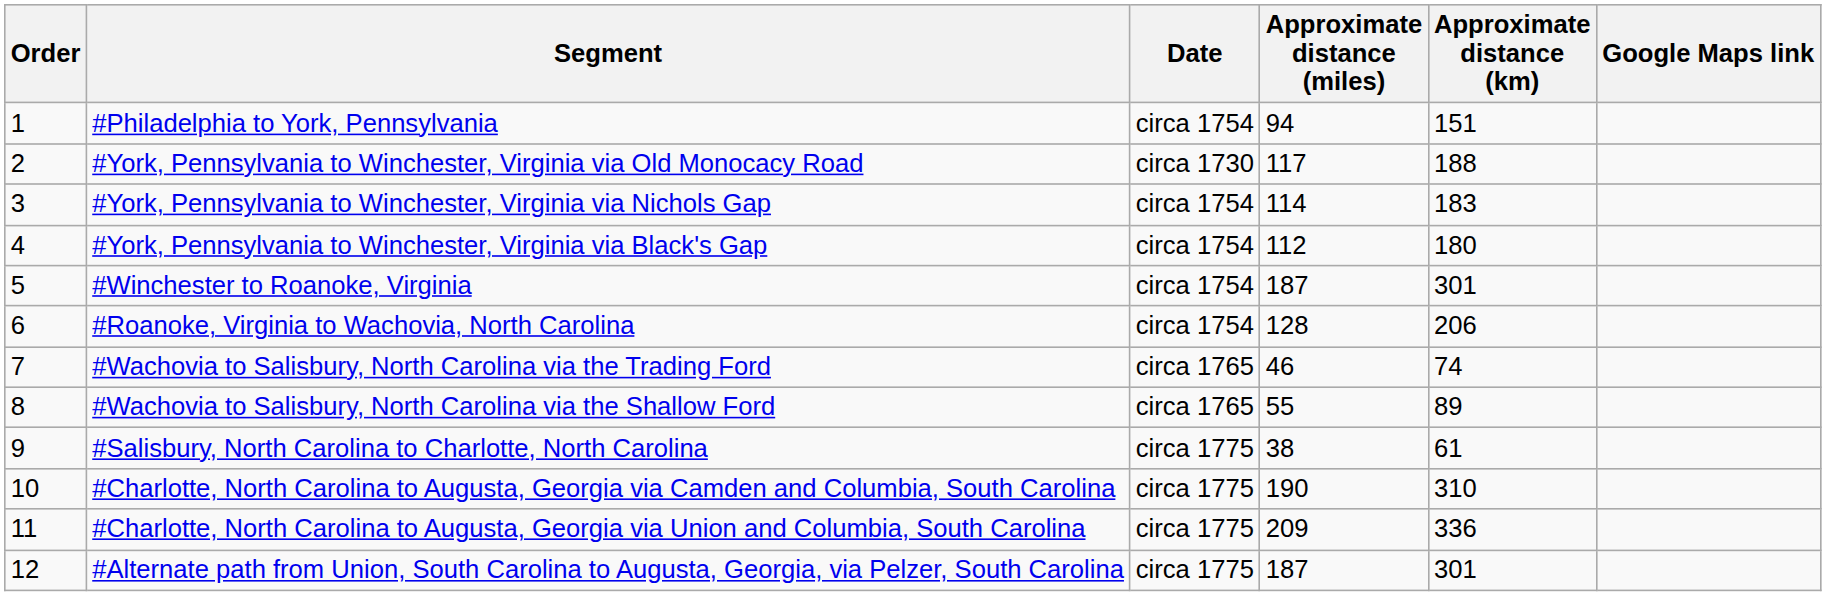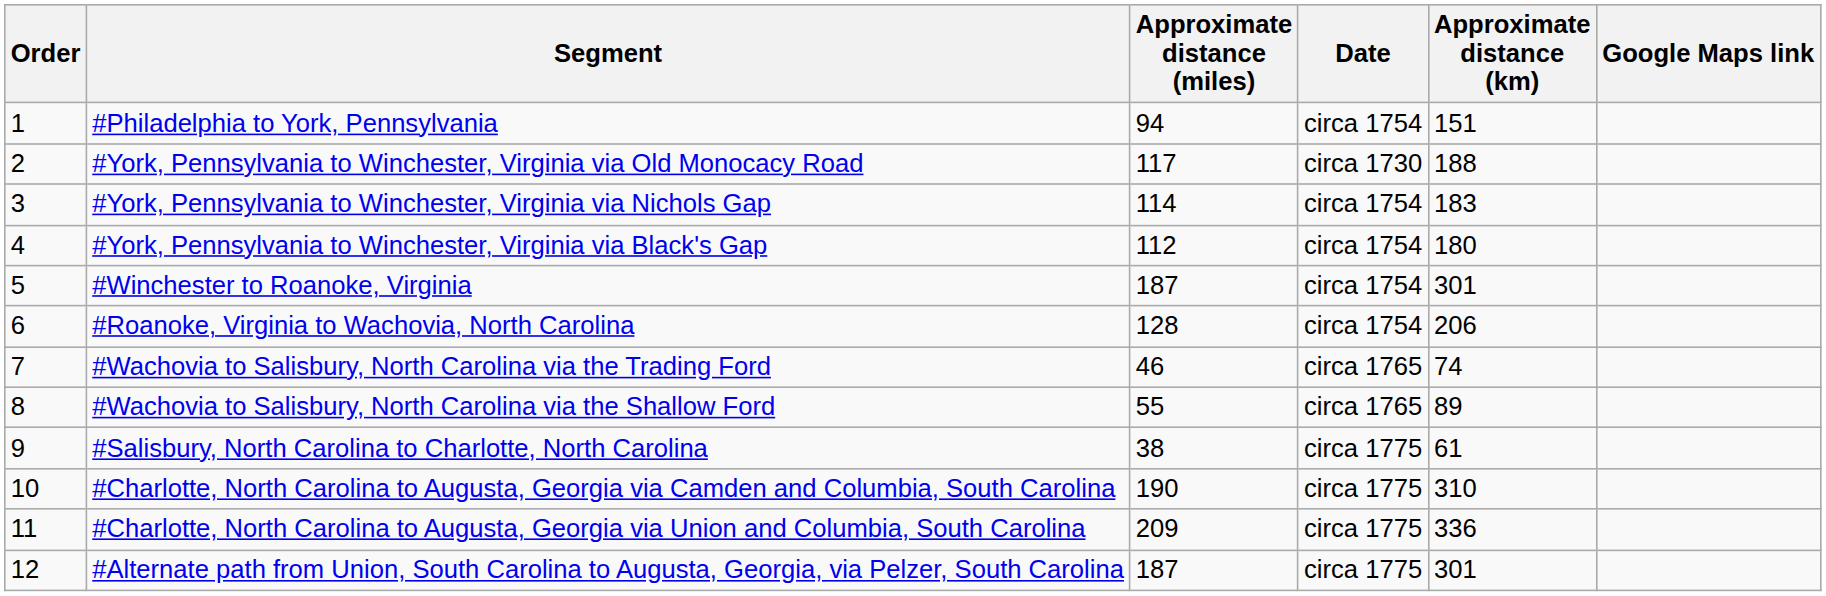columns swapped: Date <-> Approximate distance (miles)
